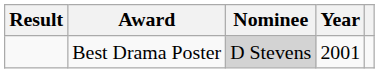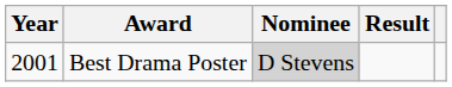columns swapped: Year <-> Result
